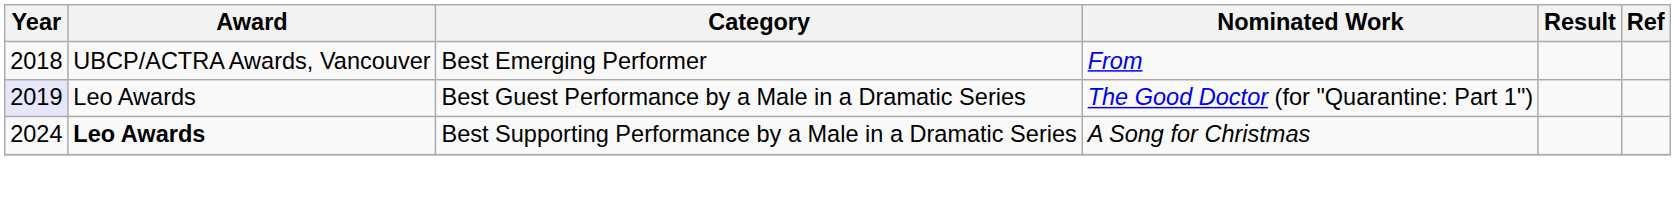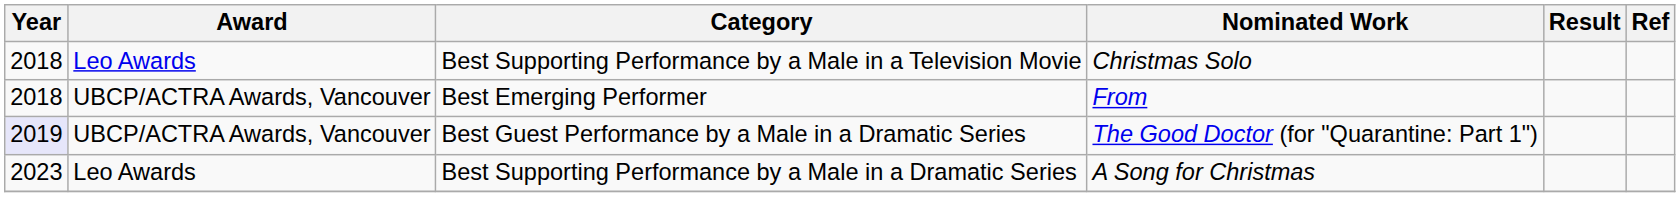+ row: 2018 | Leo Awards | Best Supporting Performance by a Male in a Television Movie | Christmas Solo
Best Guest Performance by a Male in a Dramatic Series | Award: Leo Awards -> UBCP/ACTRA Awards, Vancouver
Best Supporting Performance by a Male in a Dramatic Series | Year: 2024 -> 2023
Best Supporting Performance by a Male in a Dramatic Series | Award: bold -> normal
